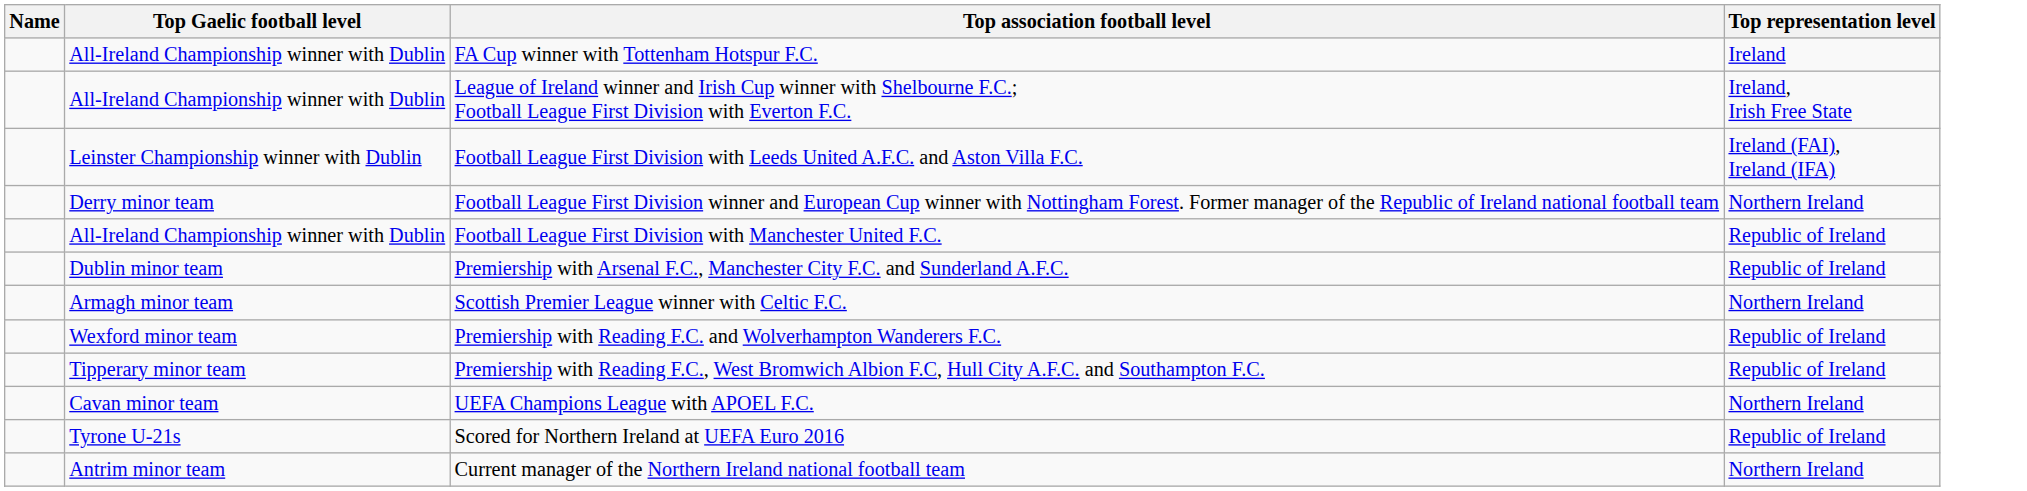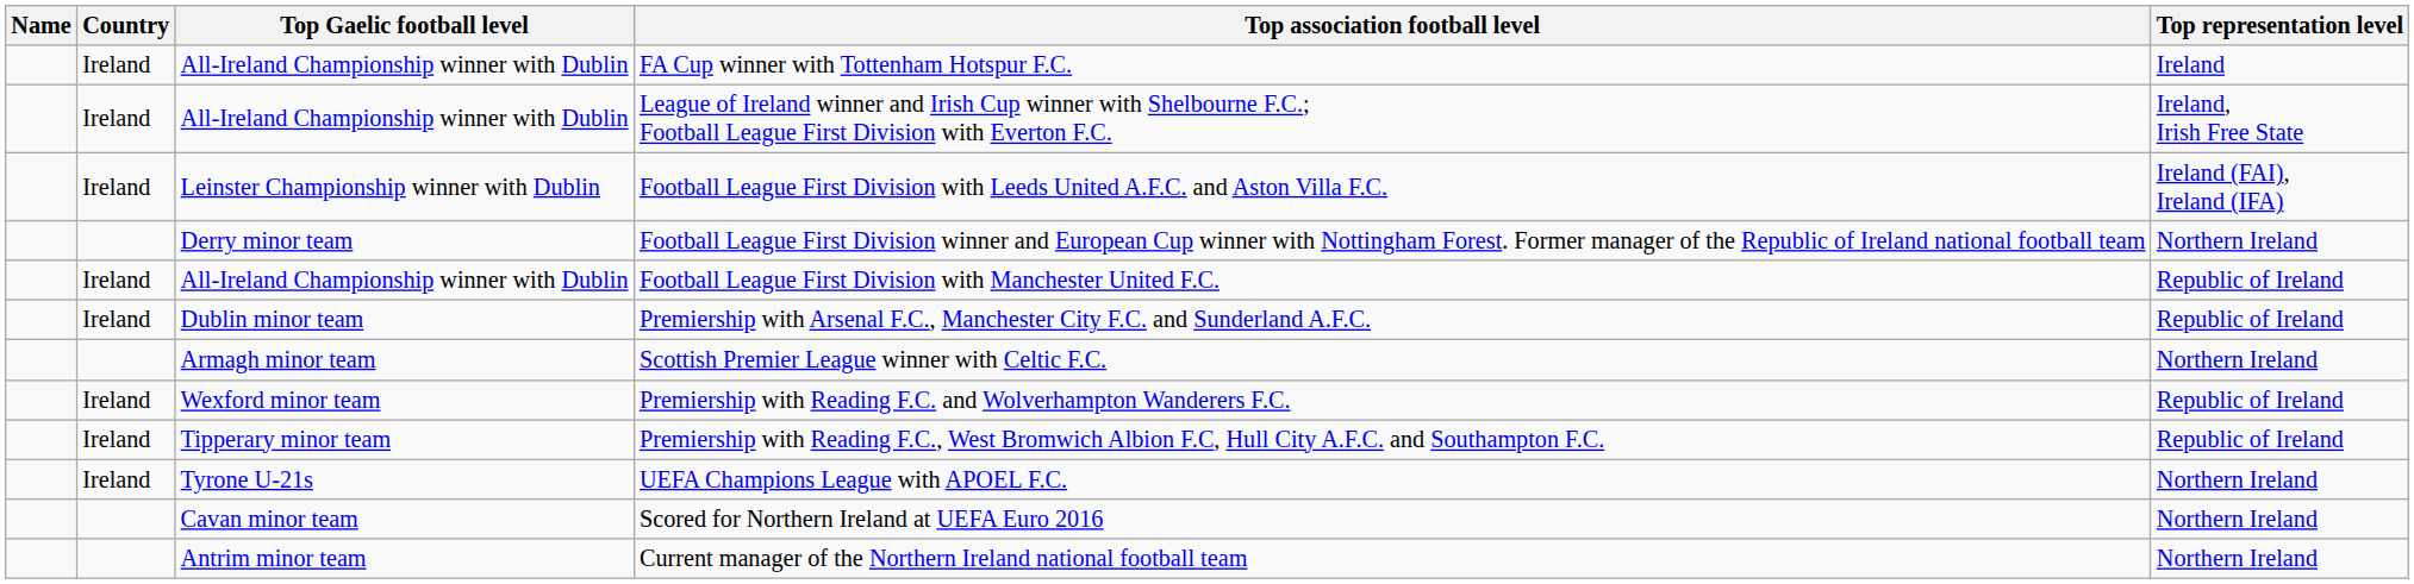+ column: Country | Ireland | Ireland | Ireland | Ireland | Ireland | Ireland | Ireland | Ireland
UEFA Champions League with APOEL F.C. | Top Gaelic football level: Cavan minor team -> Tyrone U-21s
Scored for Northern Ireland at UEFA Euro 2016 | Top Gaelic football level: Tyrone U-21s -> Cavan minor team
Scored for Northern Ireland at UEFA Euro 2016 | Top representation level: Republic of Ireland -> Northern Ireland
